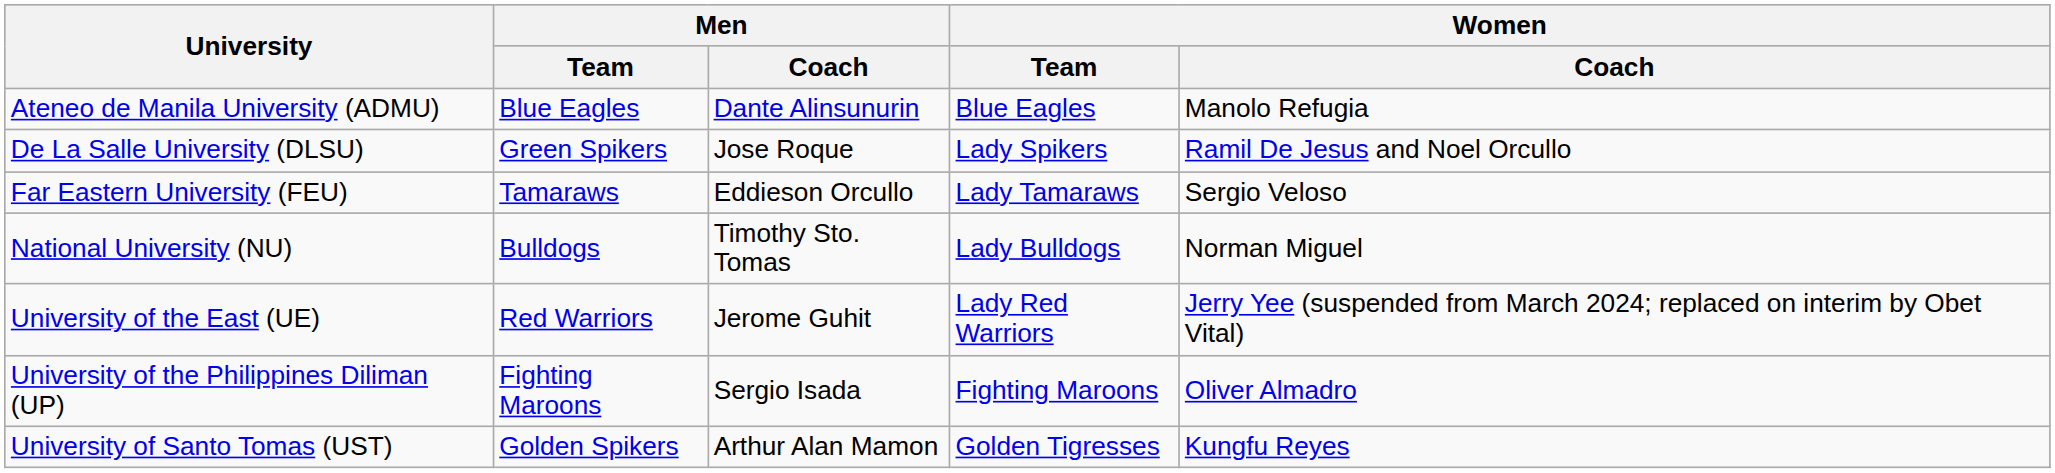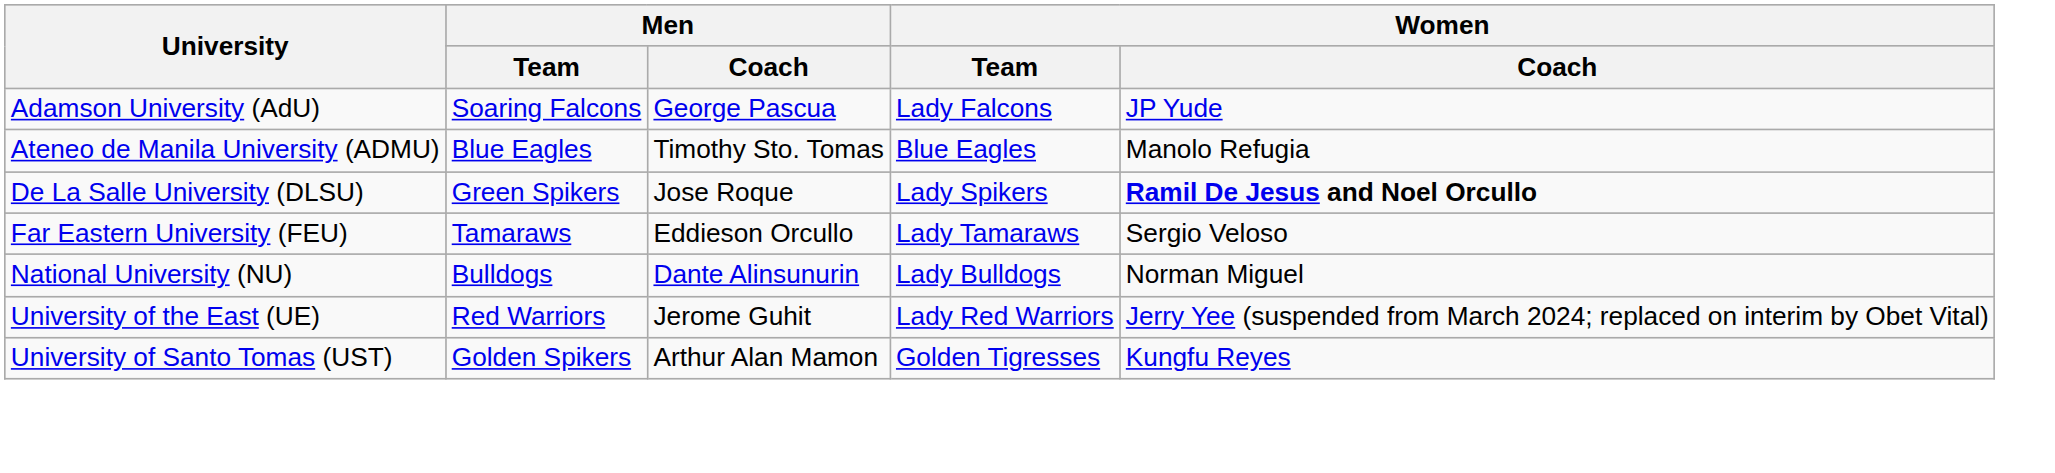+ row: Adamson University (AdU) | Soaring Falcons | George Pascua | Lady Falcons | JP Yude
Ateneo de Manila University (ADMU) | Men / Coach: Dante Alinsunurin -> Timothy Sto. Tomas
De La Salle University (DLSU) | Women / Coach: normal -> bold
National University (NU) | Men / Coach: Timothy Sto. Tomas -> Dante Alinsunurin
- row: University of the Philippines Diliman (UP) | Fighting Maroons | Sergio Isada | Fighting Maroons | Oliver Almadro
